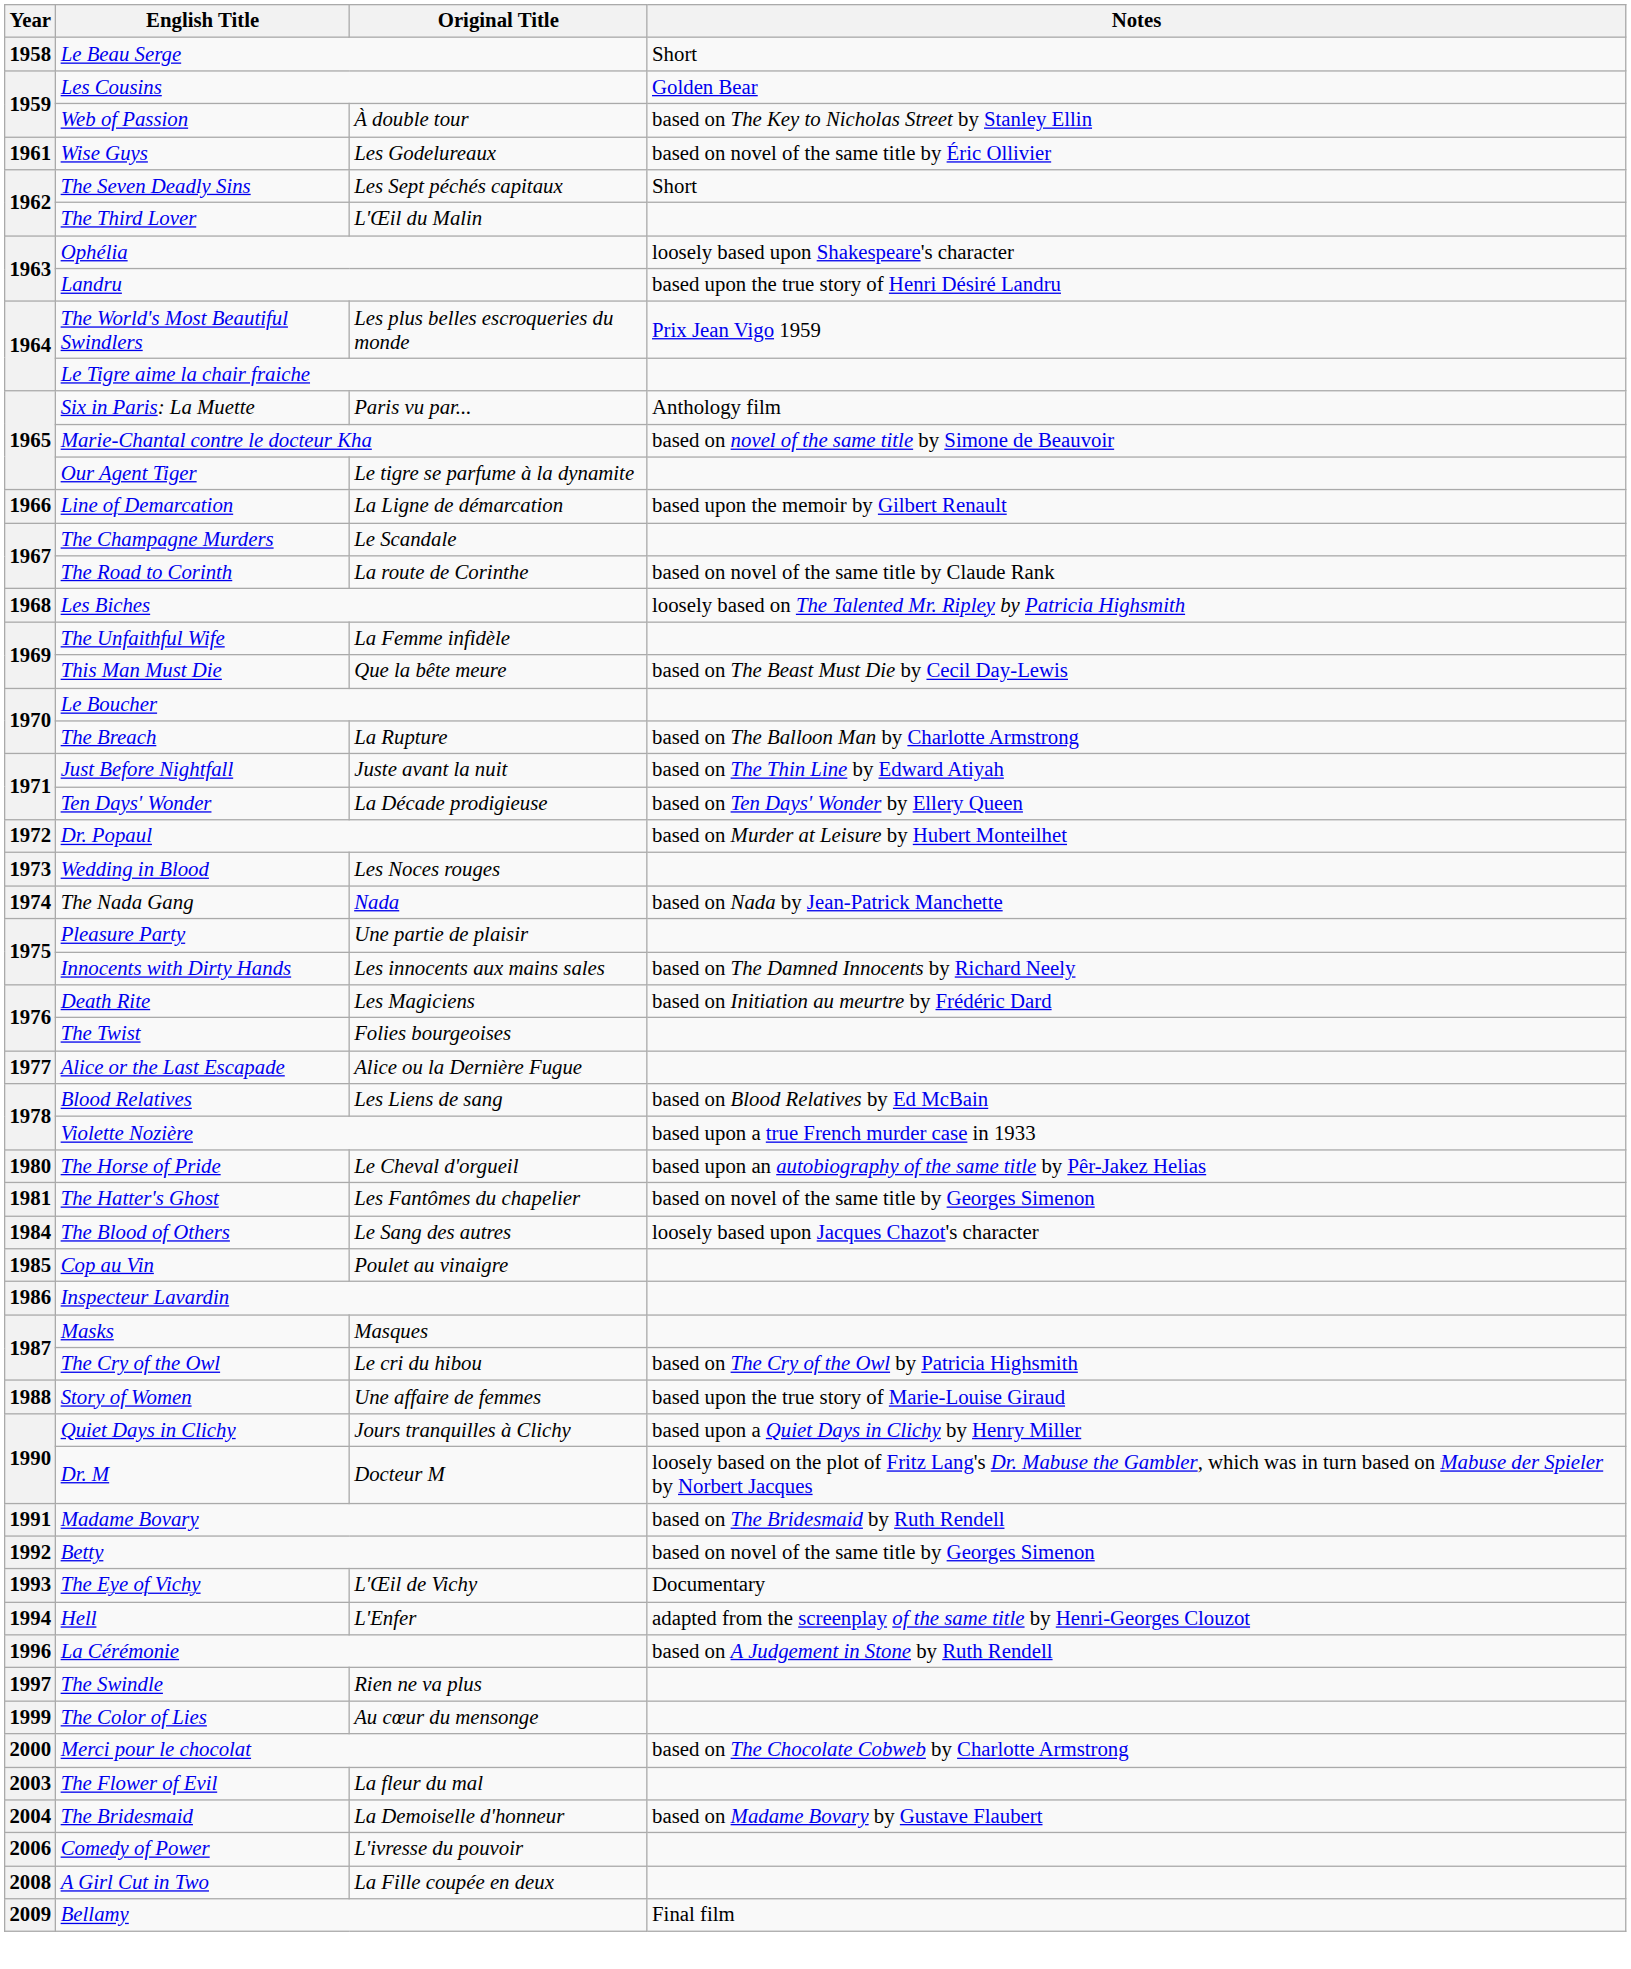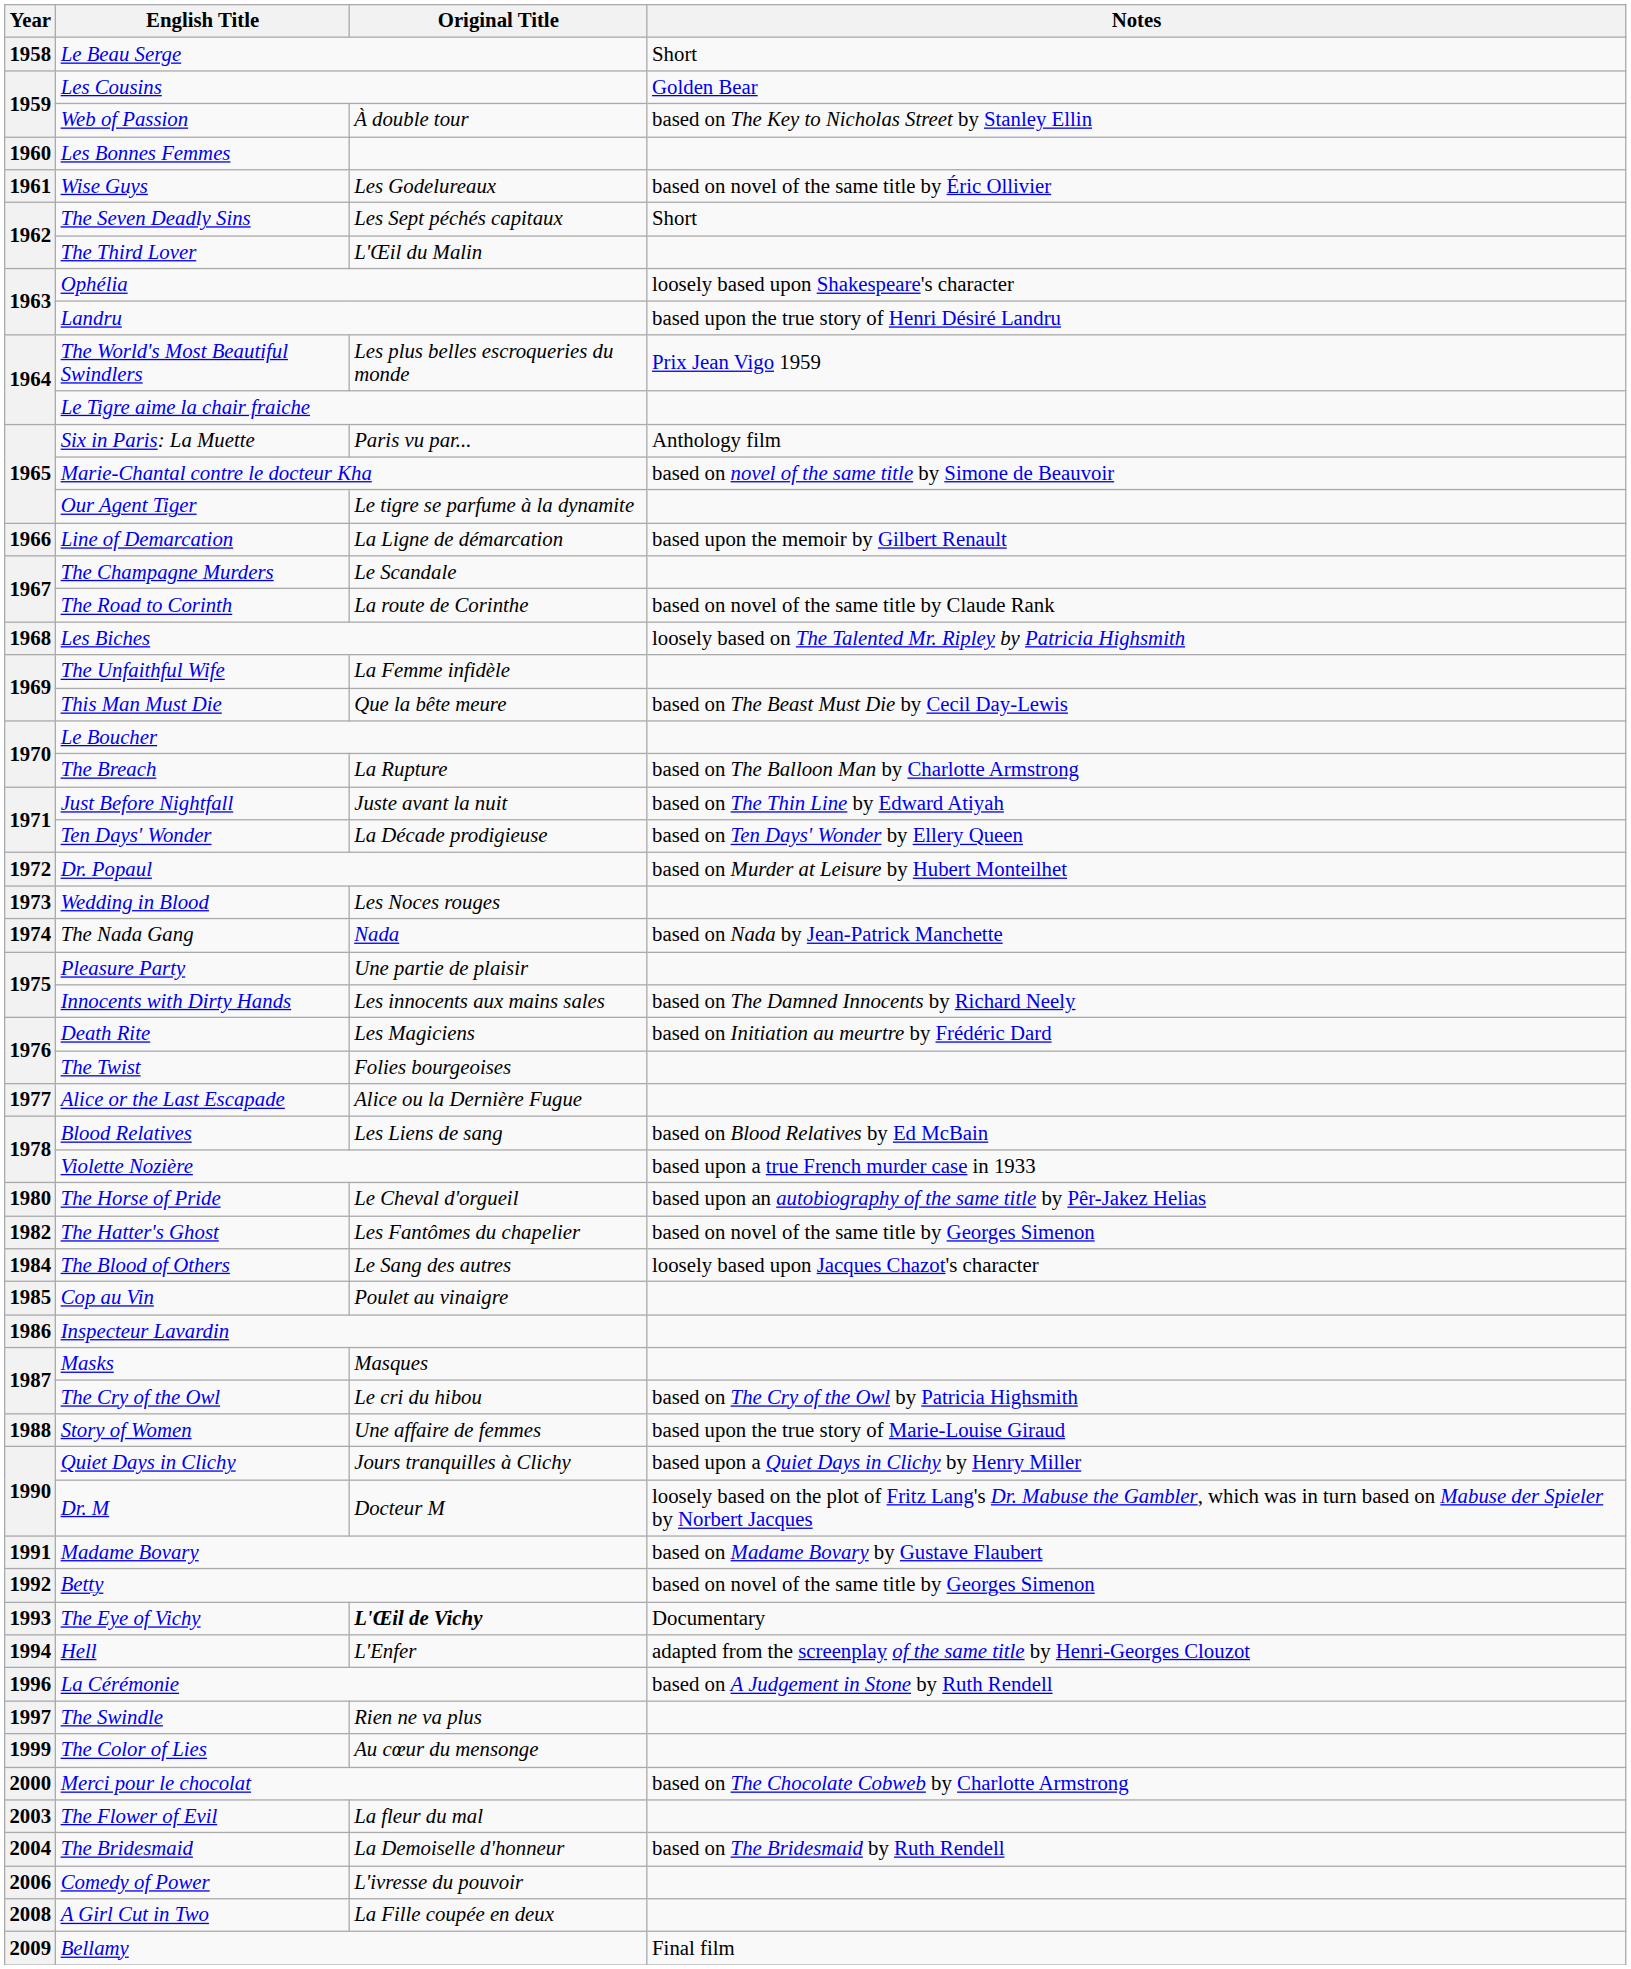+ row: 1960 | Les Bonnes Femmes
The Hatter's Ghost | Year: 1981 -> 1982
Madame Bovary | Notes: based on The Bridesmaid by Ruth Rendell -> based on Madame Bovary by Gustave Flaubert
The Eye of Vichy | Original Title: normal -> bold
The Bridesmaid | Notes: based on Madame Bovary by Gustave Flaubert -> based on The Bridesmaid by Ruth Rendell
